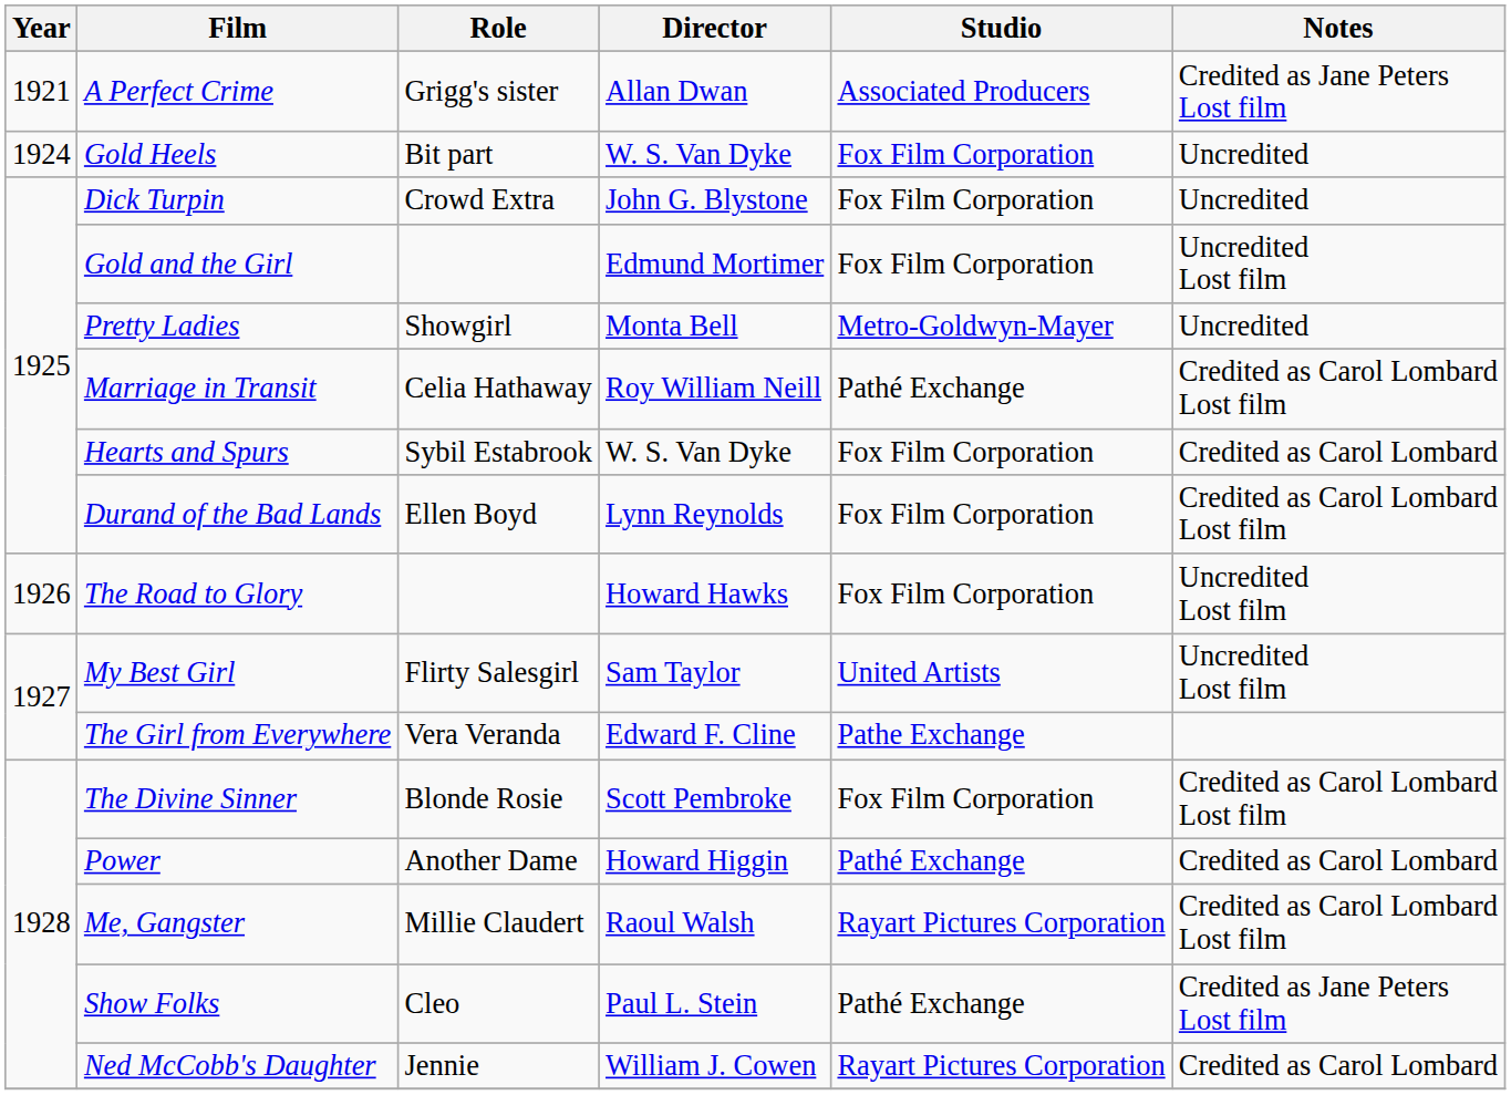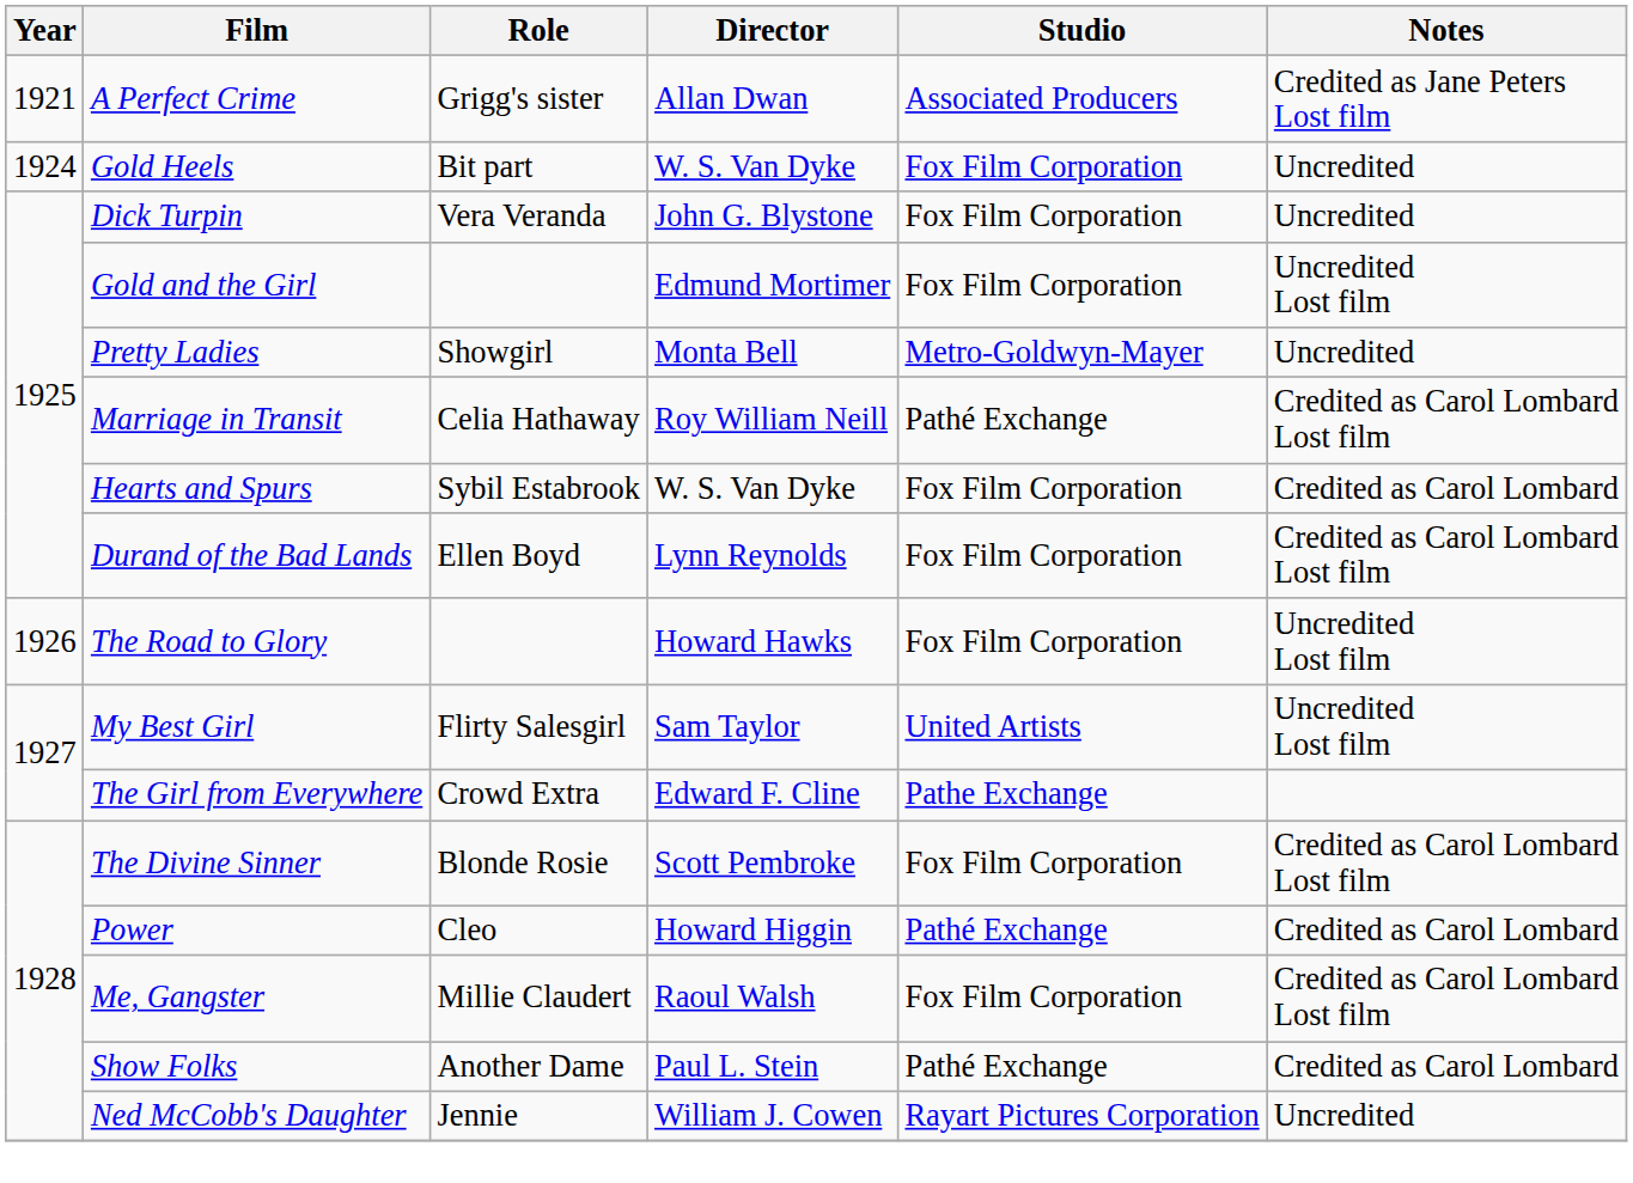Dick Turpin | Role: Crowd Extra -> Vera Veranda
The Girl from Everywhere | Role: Vera Veranda -> Crowd Extra
Power | Role: Another Dame -> Cleo
Me, Gangster | Studio: Rayart Pictures Corporation -> Fox Film Corporation
Show Folks | Role: Cleo -> Another Dame
Show Folks | Notes: Credited as Jane Peters Lost film -> Credited as Carol Lombard
Ned McCobb's Daughter | Notes: Credited as Carol Lombard -> Uncredited
